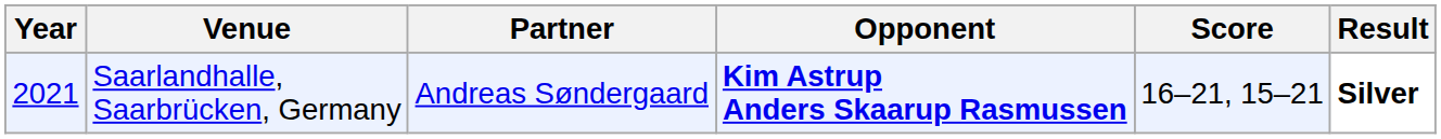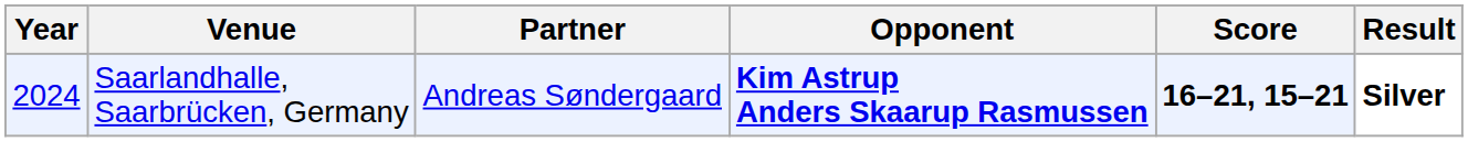Saarlandhalle, Saarbrücken, Germany | Year: 2021 -> 2024
Saarlandhalle, Saarbrücken, Germany | Score: normal -> bold
